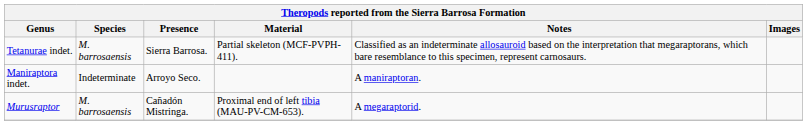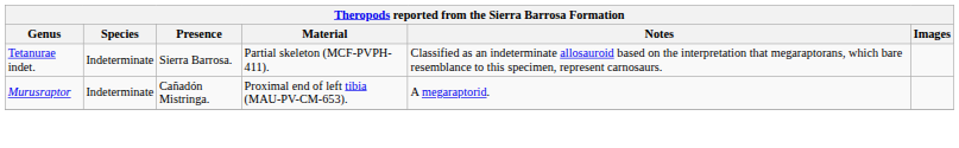Tetanurae indet. | Species: M. barrosaensis -> Indeterminate
- row: Maniraptora indet. | Indeterminate | Arroyo Seco. | A maniraptoran.
Murusraptor | Species: M. barrosaensis -> Indeterminate
